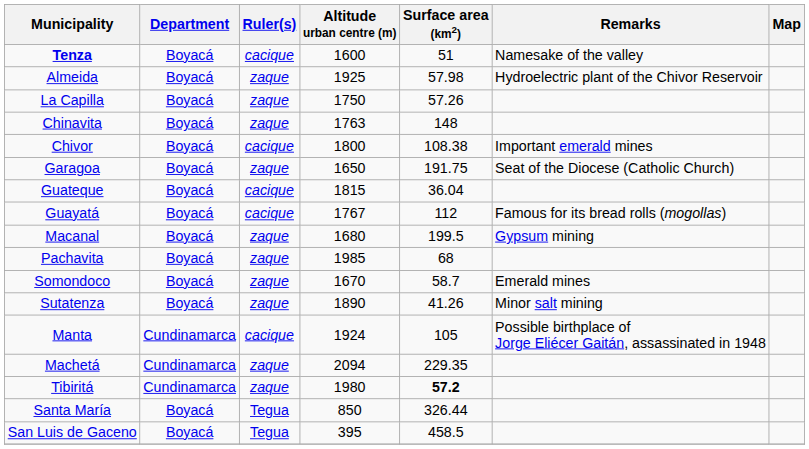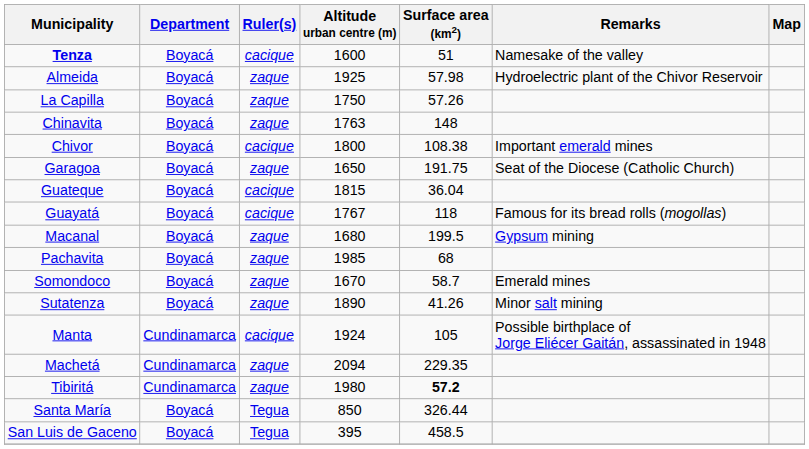Guayatá | Surface area (km2): 112 -> 118
